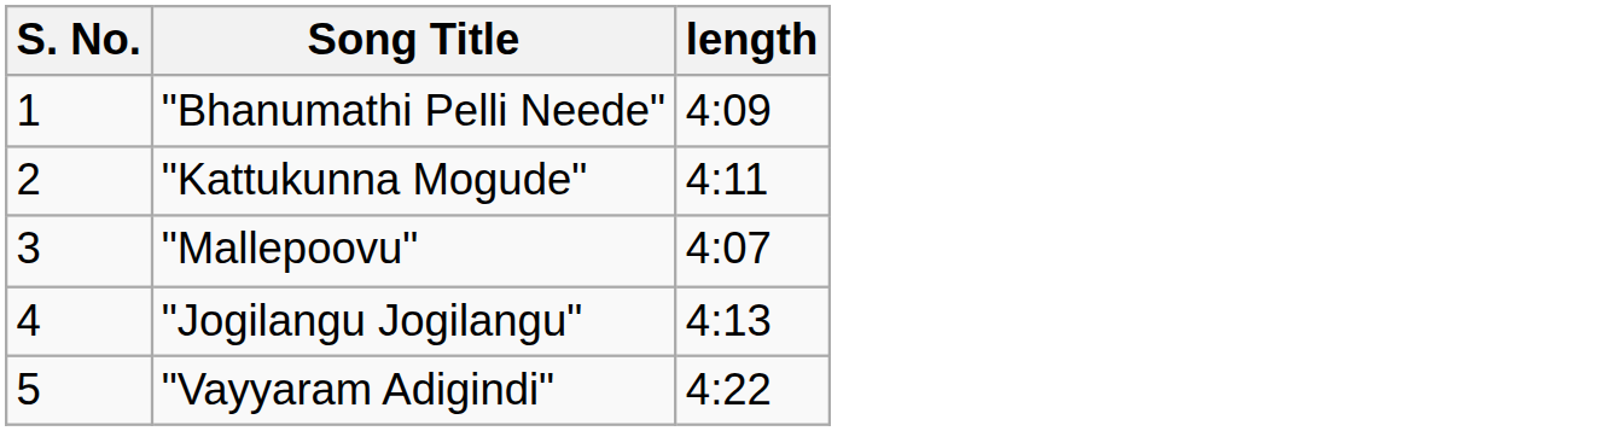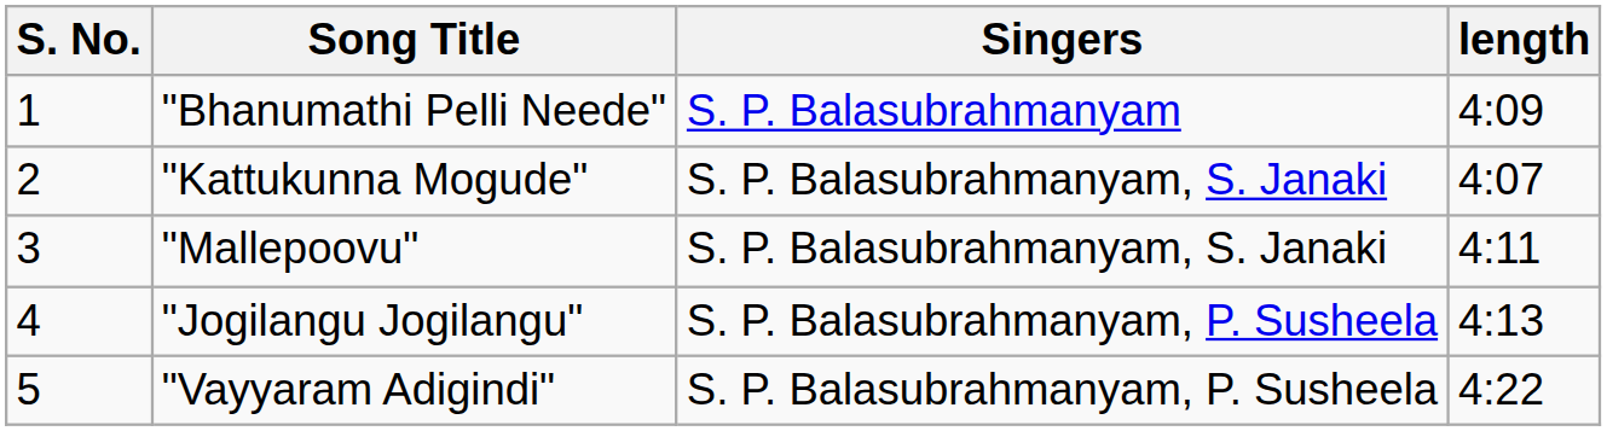+ column: Singers | S. P. Balasubrahmanyam | S. P. Balasubrahmanyam, S. Janaki | S. P. Balasubrahmanyam, S. Janaki | S. P. Balasubrahmanyam, P. Susheela | S. P. Balasubrahmanyam, P. Susheela
"Kattukunna Mogude" | length: 4:11 -> 4:07
"Mallepoovu" | length: 4:07 -> 4:11
